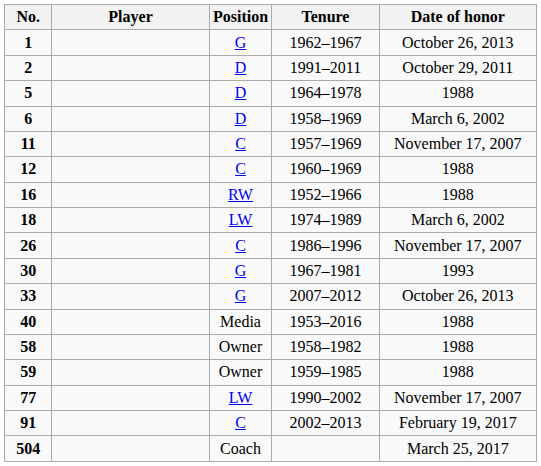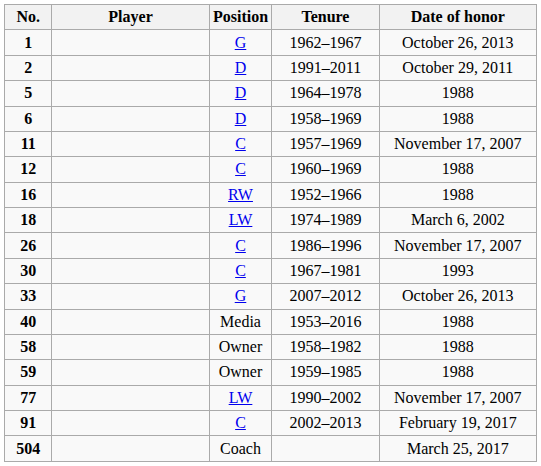6 | Date of honor: March 6, 2002 -> 1988
30 | Position: G -> C
